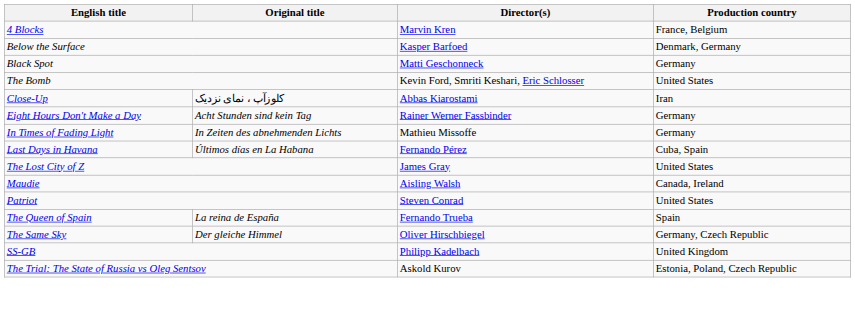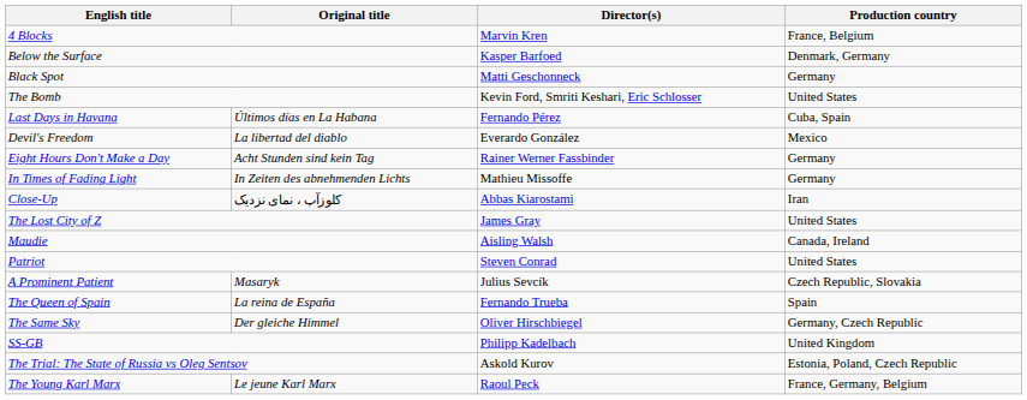rows swapped: Close-Up <-> Last Days in Havana
+ row: Devil's Freedom | La libertad del diablo | Everardo González | Mexico
+ row: A Prominent Patient | Masaryk | Julius Sevcík | Czech Republic, Slovakia
+ row: The Young Karl Marx | Le jeune Karl Marx | Raoul Peck | France, Germany, Belgium
